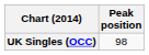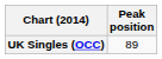UK Singles (OCC) | Peak position: 98 -> 89
